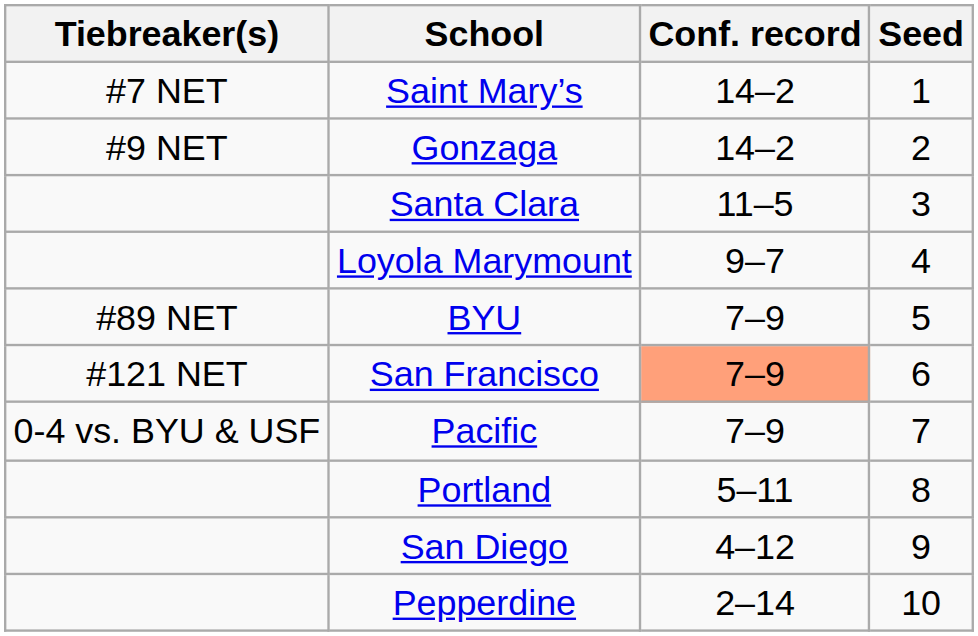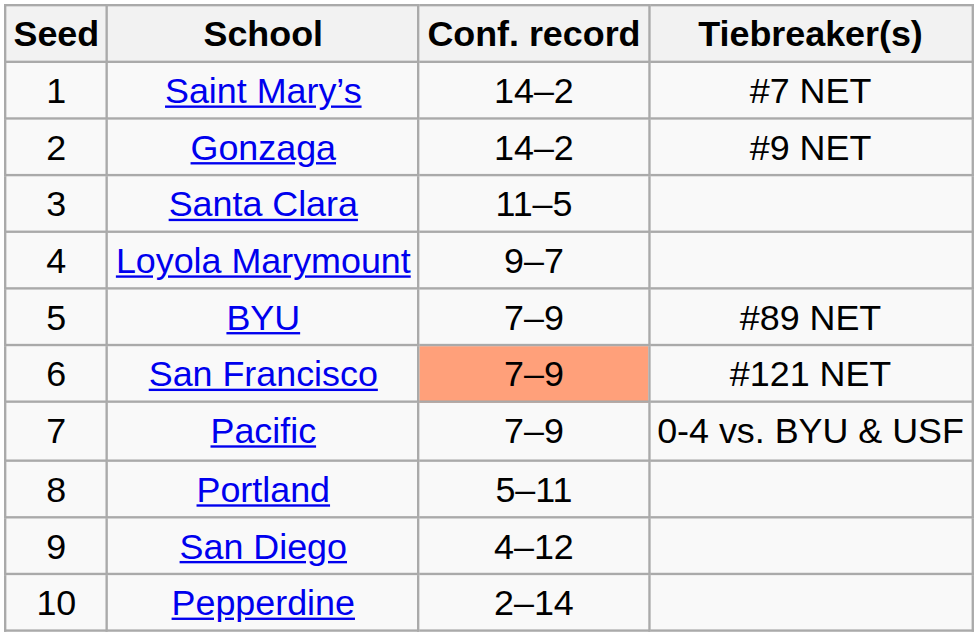columns swapped: Seed <-> Tiebreaker(s)
